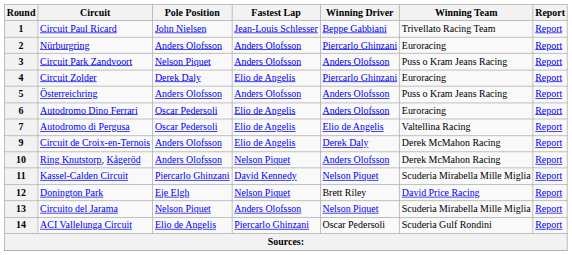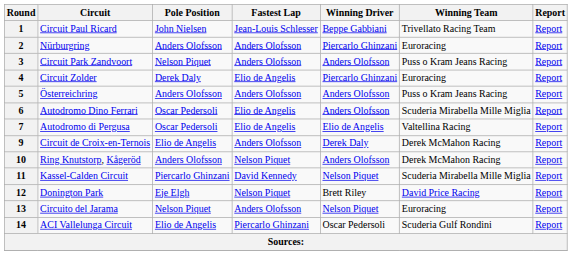6 | Winning Team: Euroracing -> Scuderia Mirabella Mille Miglia
9 | Pole Position: Anders Olofsson -> Elio de Angelis
9 | Fastest Lap: Elio de Angelis -> Anders Olofsson
13 | Winning Team: Scuderia Mirabella Mille Miglia -> Euroracing
